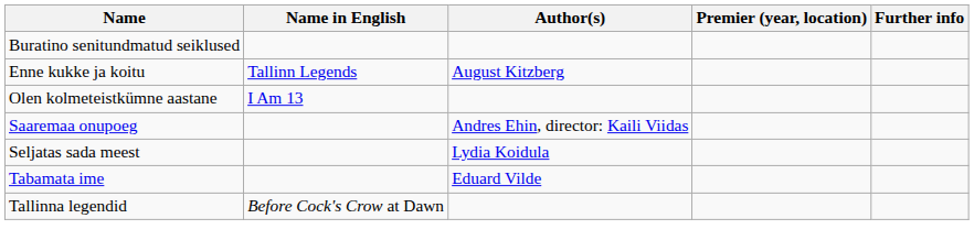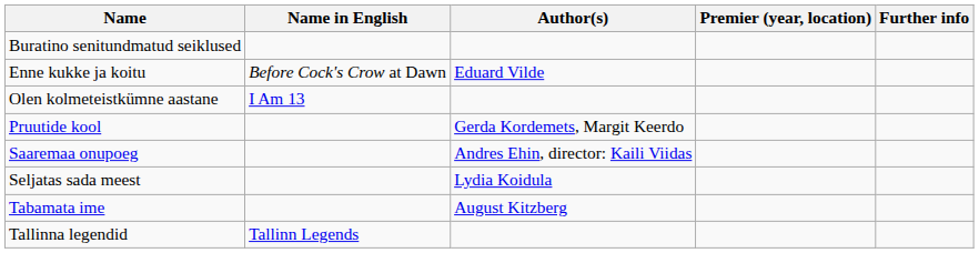Enne kukke ja koitu | Name in English: Tallinn Legends -> Before Cock's Crow at Dawn
Enne kukke ja koitu | Author(s): August Kitzberg -> Eduard Vilde
+ row: Pruutide kool | Gerda Kordemets, Margit Keerdo
Tabamata ime | Author(s): Eduard Vilde -> August Kitzberg
Tallinna legendid | Name in English: Before Cock's Crow at Dawn -> Tallinn Legends
